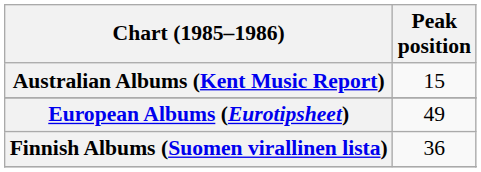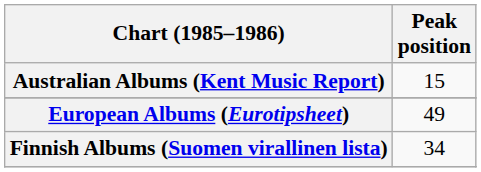Finnish Albums (Suomen virallinen lista) | Peak position: 36 -> 34
